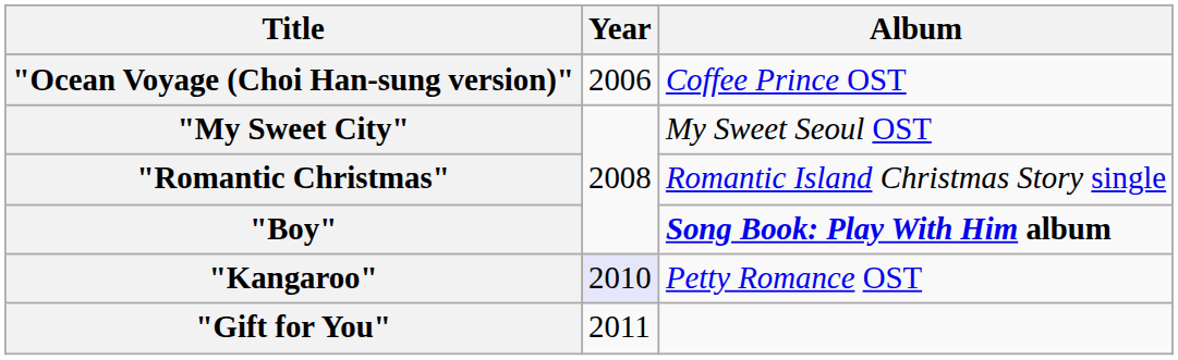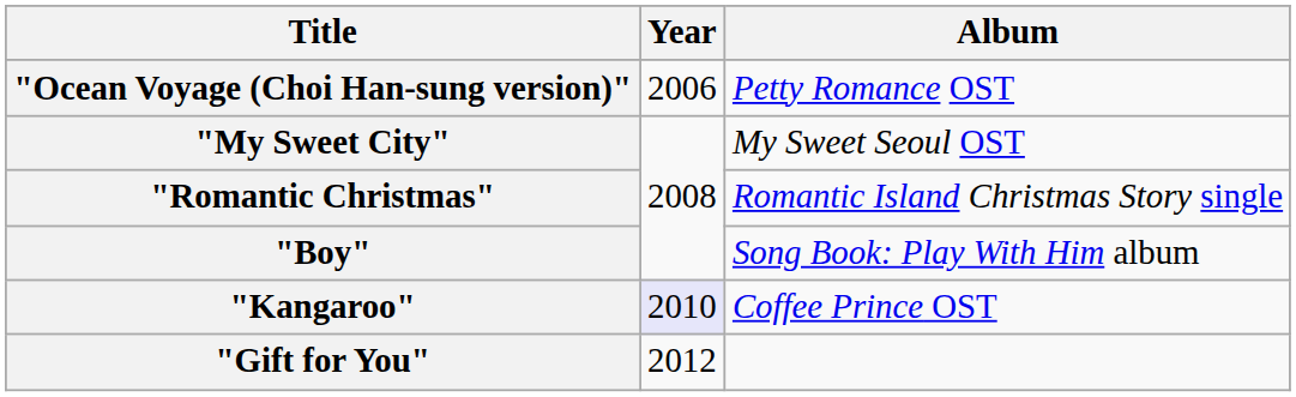"Ocean Voyage (Choi Han-sung version)" | Album: Coffee Prince OST -> Petty Romance OST
"Boy" | Album: bold -> normal
"Kangaroo" | Album: Petty Romance OST -> Coffee Prince OST
"Gift for You" | Year: 2011 -> 2012
